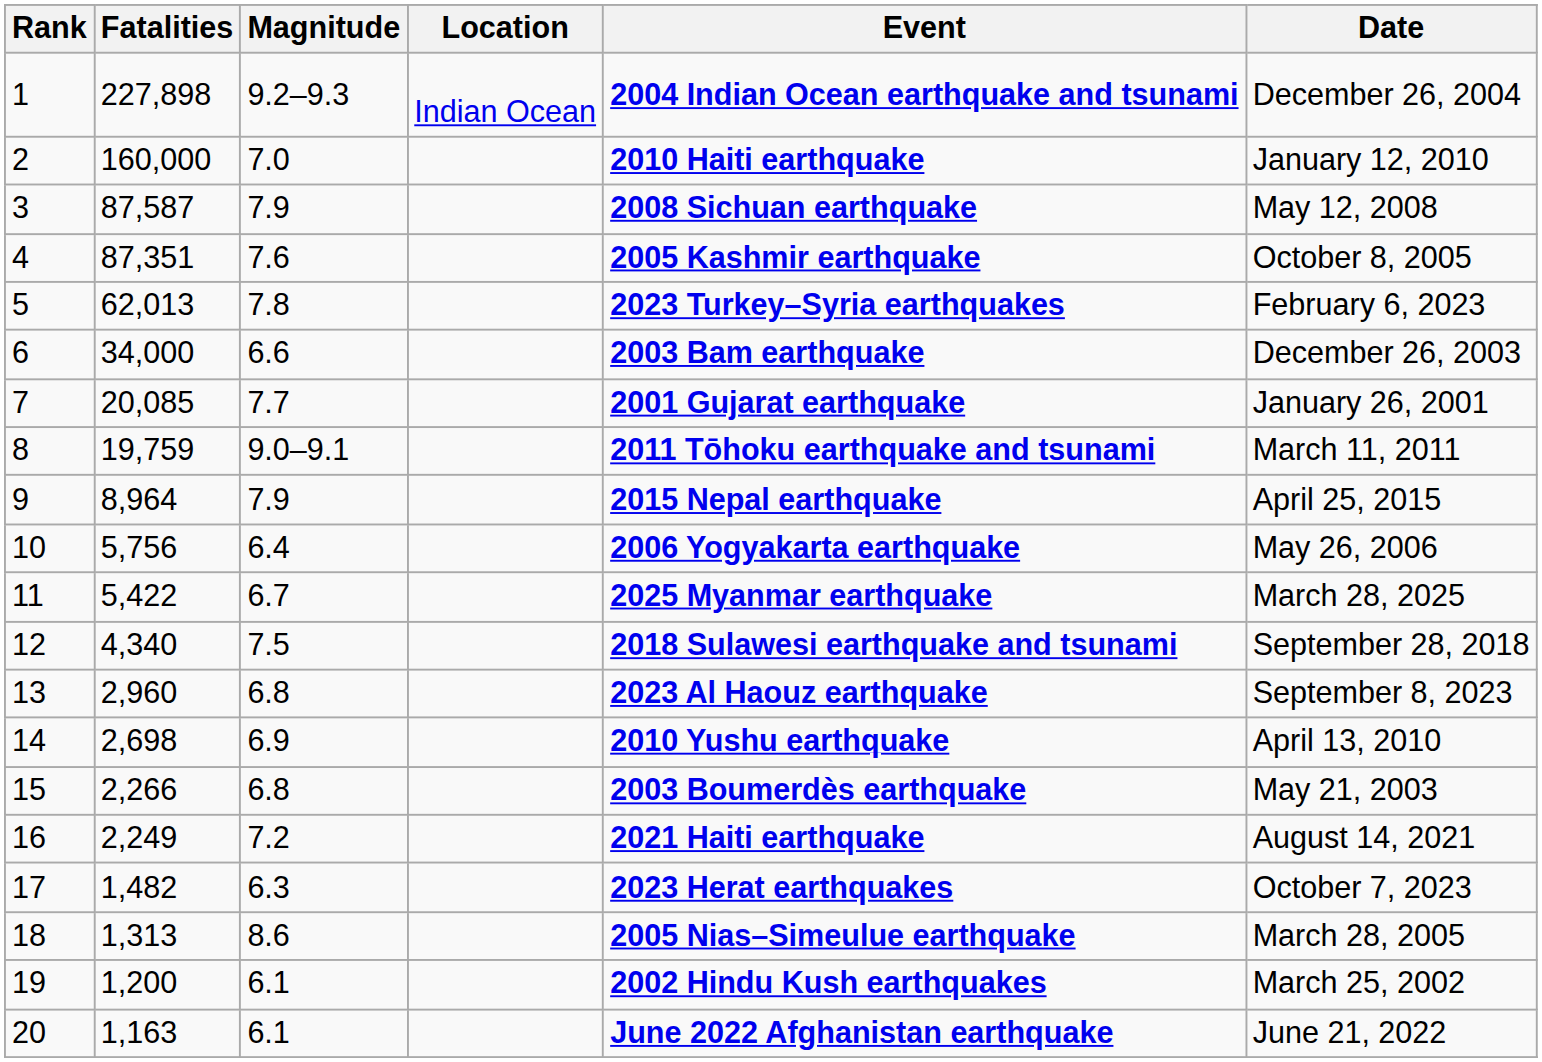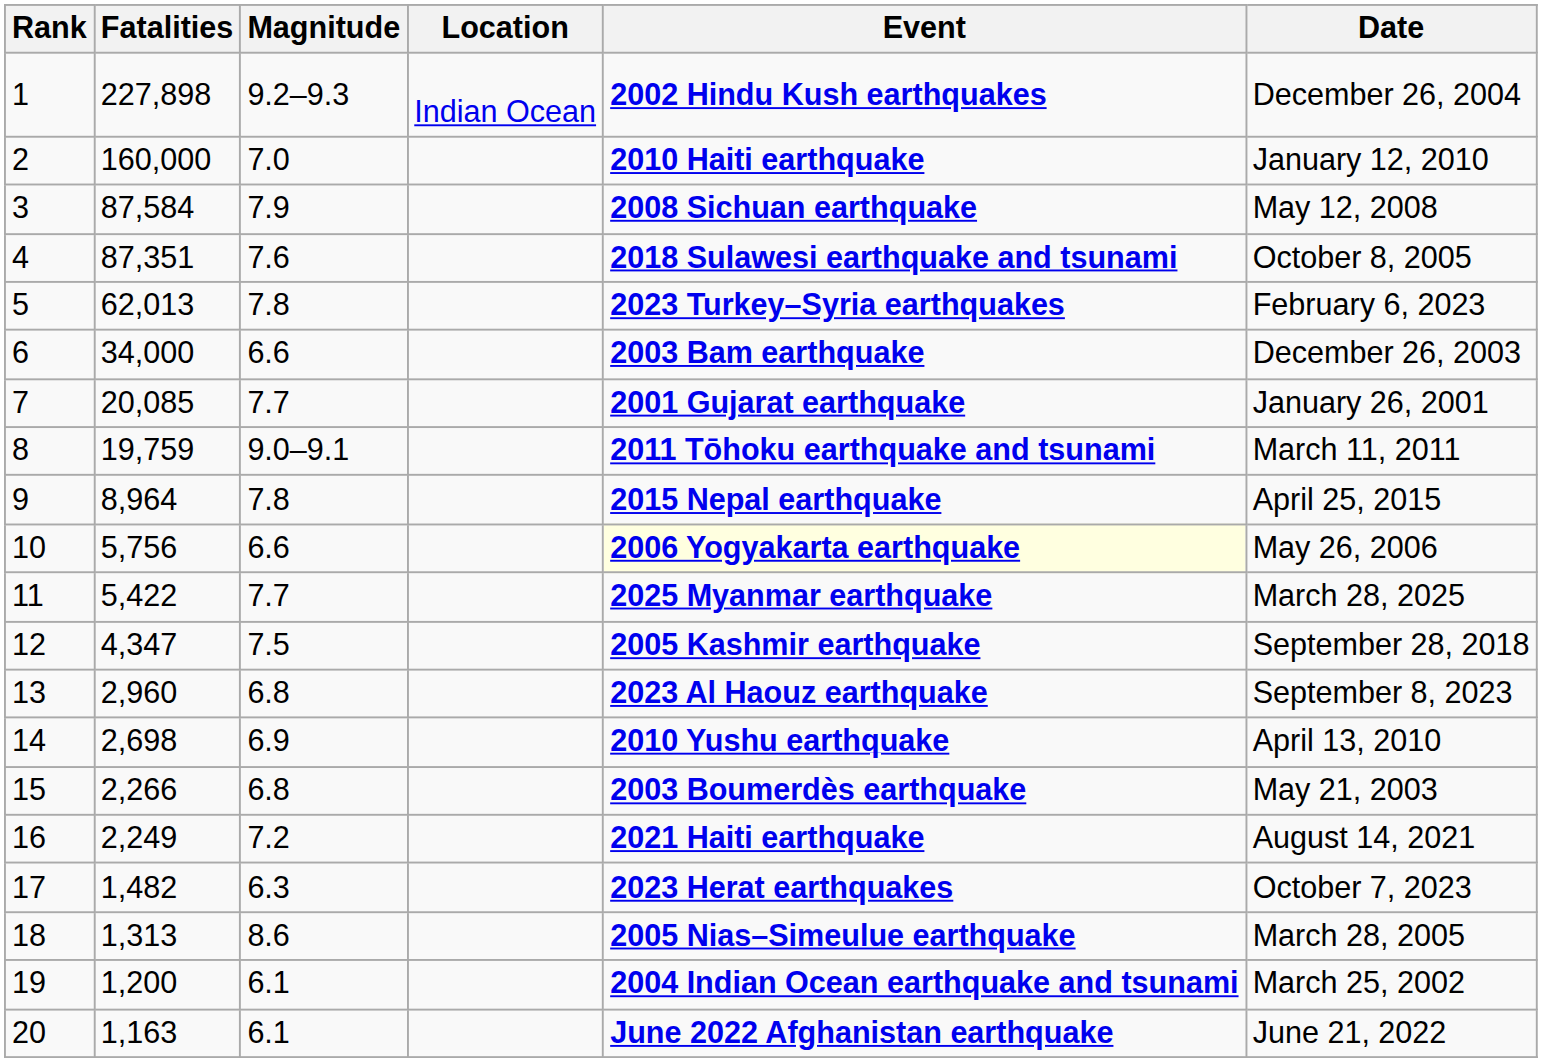1 | Event: 2004 Indian Ocean earthquake and tsunami -> 2002 Hindu Kush earthquakes
3 | Fatalities: 87,587 -> 87,584
4 | Event: 2005 Kashmir earthquake -> 2018 Sulawesi earthquake and tsunami
9 | Magnitude: 7.9 -> 7.8
10 | Magnitude: 6.4 -> 6.6
10 | Event: no background -> lightyellow background
11 | Magnitude: 6.7 -> 7.7
12 | Fatalities: 4,340 -> 4,347
12 | Event: 2018 Sulawesi earthquake and tsunami -> 2005 Kashmir earthquake
19 | Event: 2002 Hindu Kush earthquakes -> 2004 Indian Ocean earthquake and tsunami
